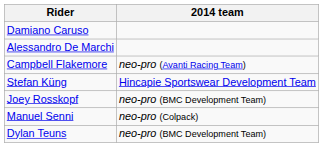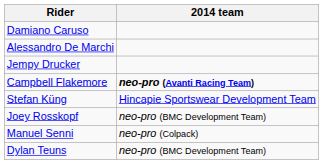+ row: Jempy Drucker
Campbell Flakemore | 2014 team: normal -> bold
